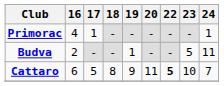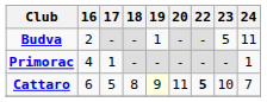rows swapped: Primorac <-> Budva
Cattaro | 19: no background -> lightyellow background
